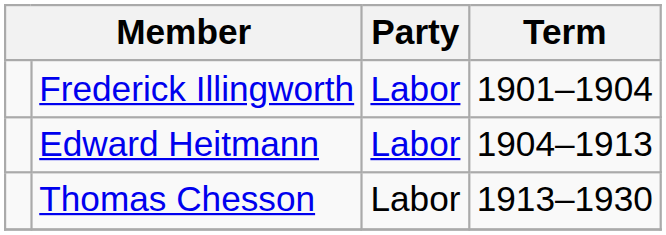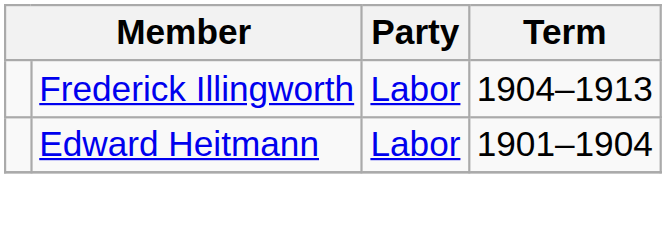Frederick Illingworth | Term: 1901–1904 -> 1904–1913
Edward Heitmann | Term: 1904–1913 -> 1901–1904
- row: Thomas Chesson | Labor | 1913–1930
